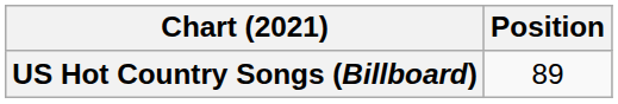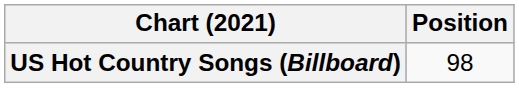US Hot Country Songs (Billboard) | Position: 89 -> 98
